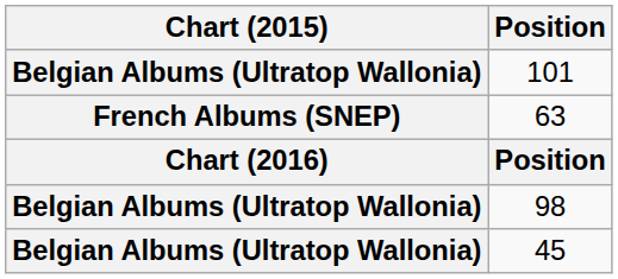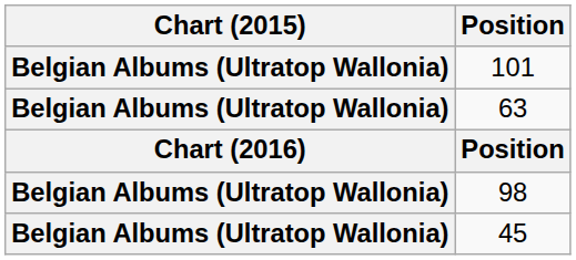63 | Chart (2015): French Albums (SNEP) -> Belgian Albums (Ultratop Wallonia)
